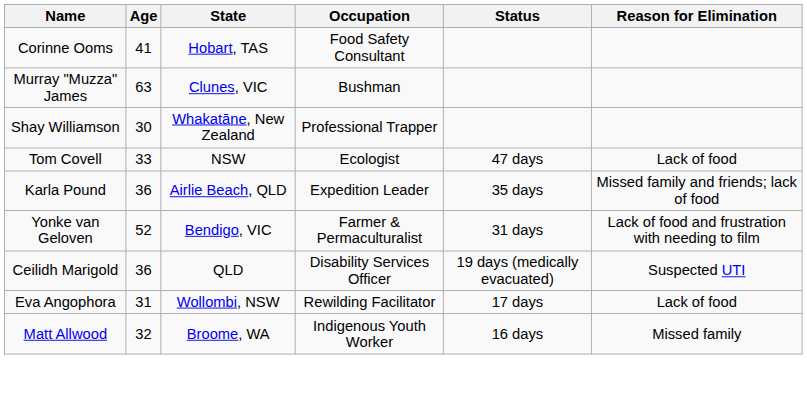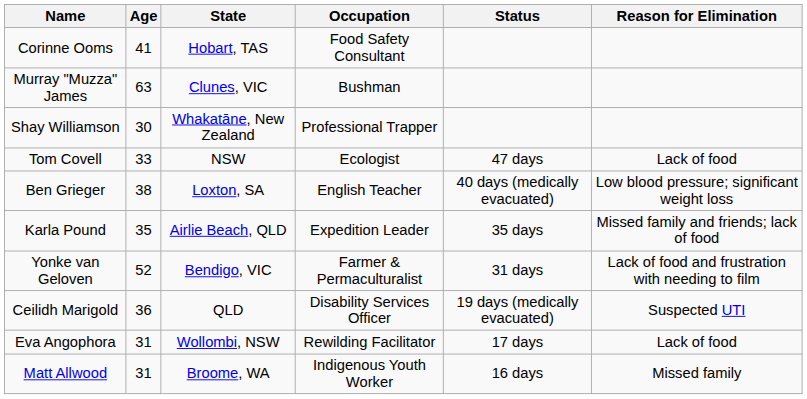+ row: Ben Grieger | 38 | Loxton, SA | English Teacher | 40 days (medically evacuated) | Low blood pressure; significant weight loss
Karla Pound | Age: 36 -> 35
Matt Allwood | Age: 32 -> 31
